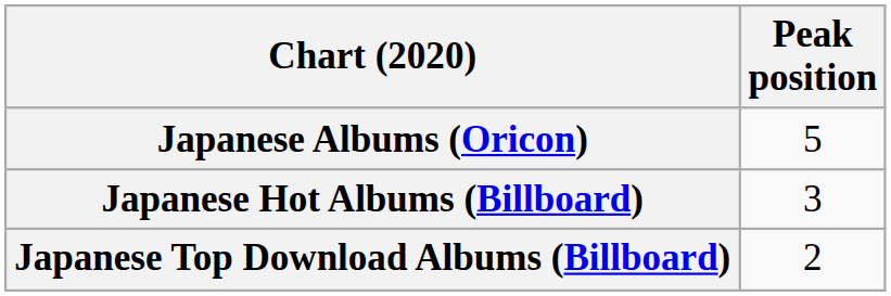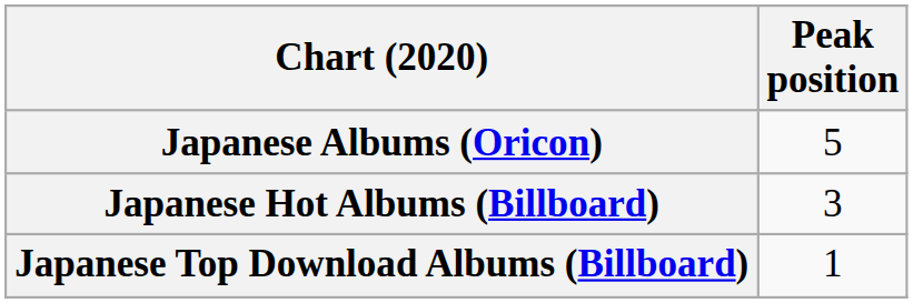Japanese Top Download Albums (Billboard) | Peak position: 2 -> 1
